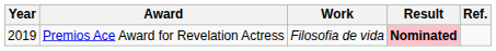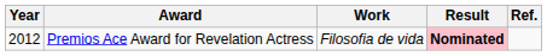Premios Ace Award for Revelation Actress | Year: 2019 -> 2012
